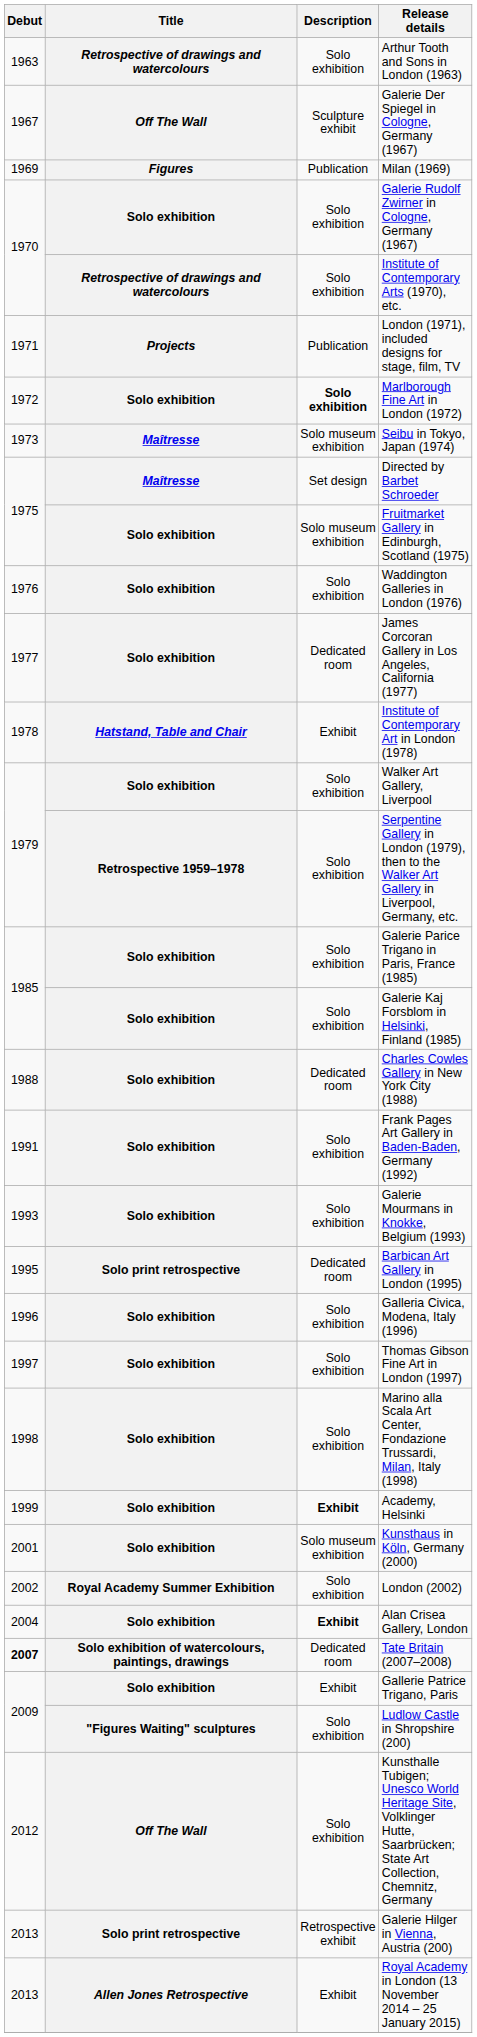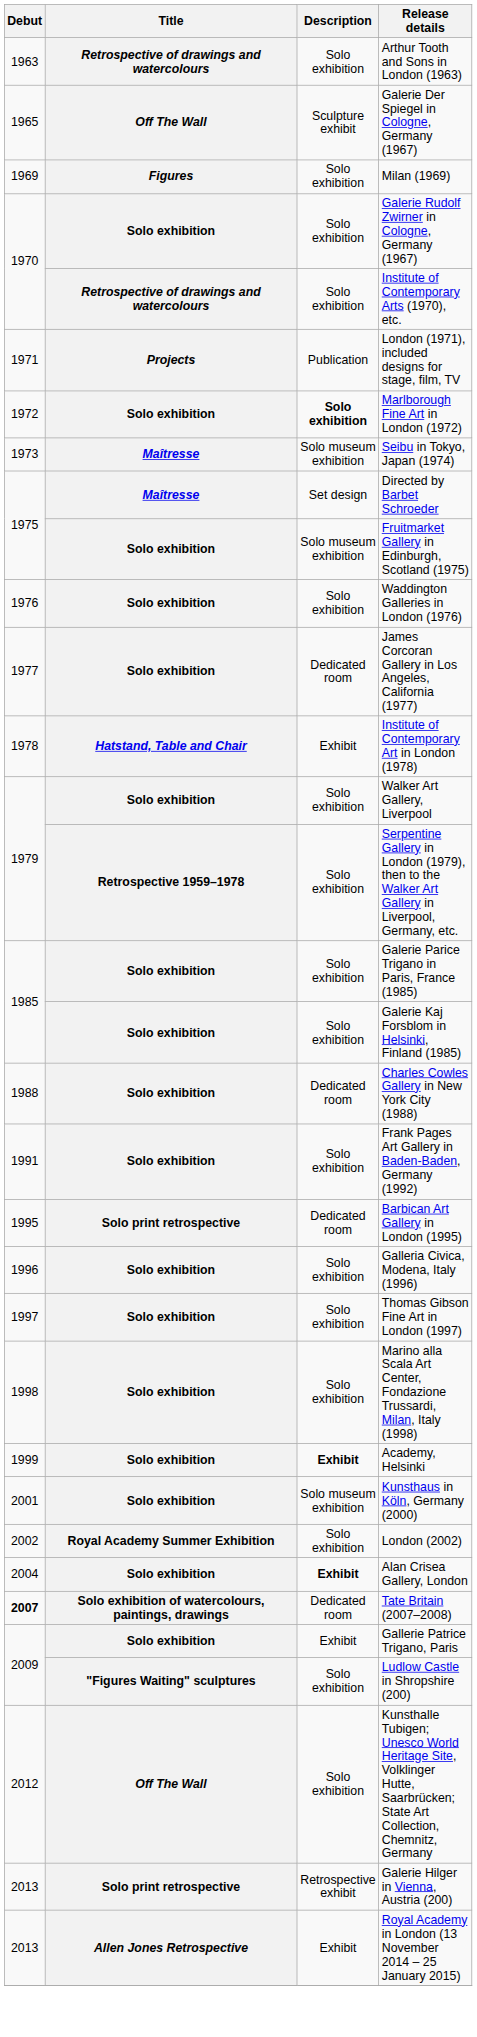Galerie Der Spiegel in Cologne, Germany (1967) | Debut: 1967 -> 1965
Milan (1969) | Description: Publication -> Solo exhibition
- row: 1993 | Solo exhibition | Solo exhibition | Galerie Mourmans in Knokke, Belgium (1993)
